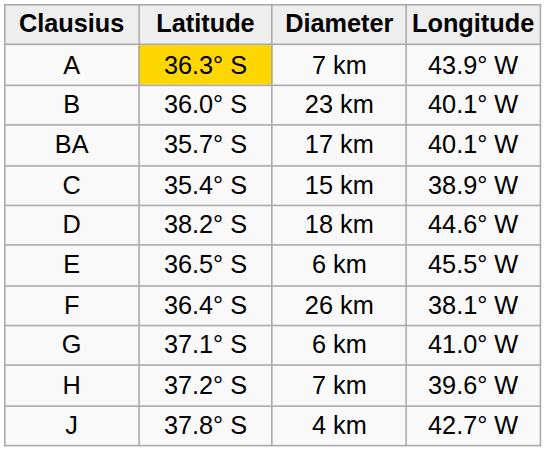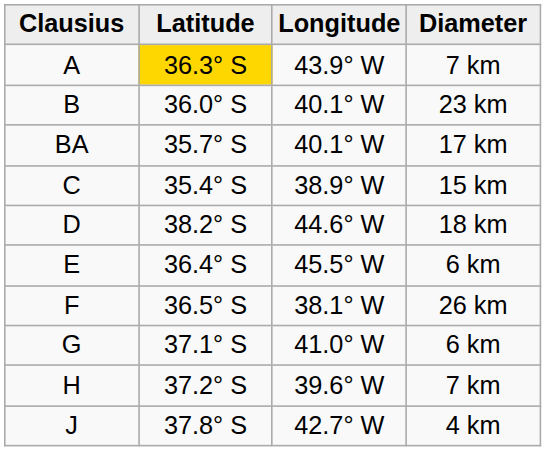columns swapped: Longitude <-> Diameter
E | Latitude: 36.5° S -> 36.4° S
F | Latitude: 36.4° S -> 36.5° S
